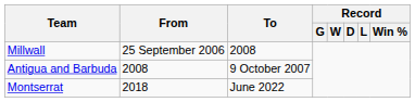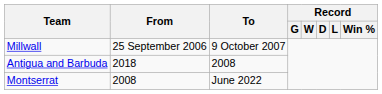Millwall | To: 2008 -> 9 October 2007
Antigua and Barbuda | From: 2008 -> 2018
Antigua and Barbuda | To: 9 October 2007 -> 2008
Montserrat | From: 2018 -> 2008
